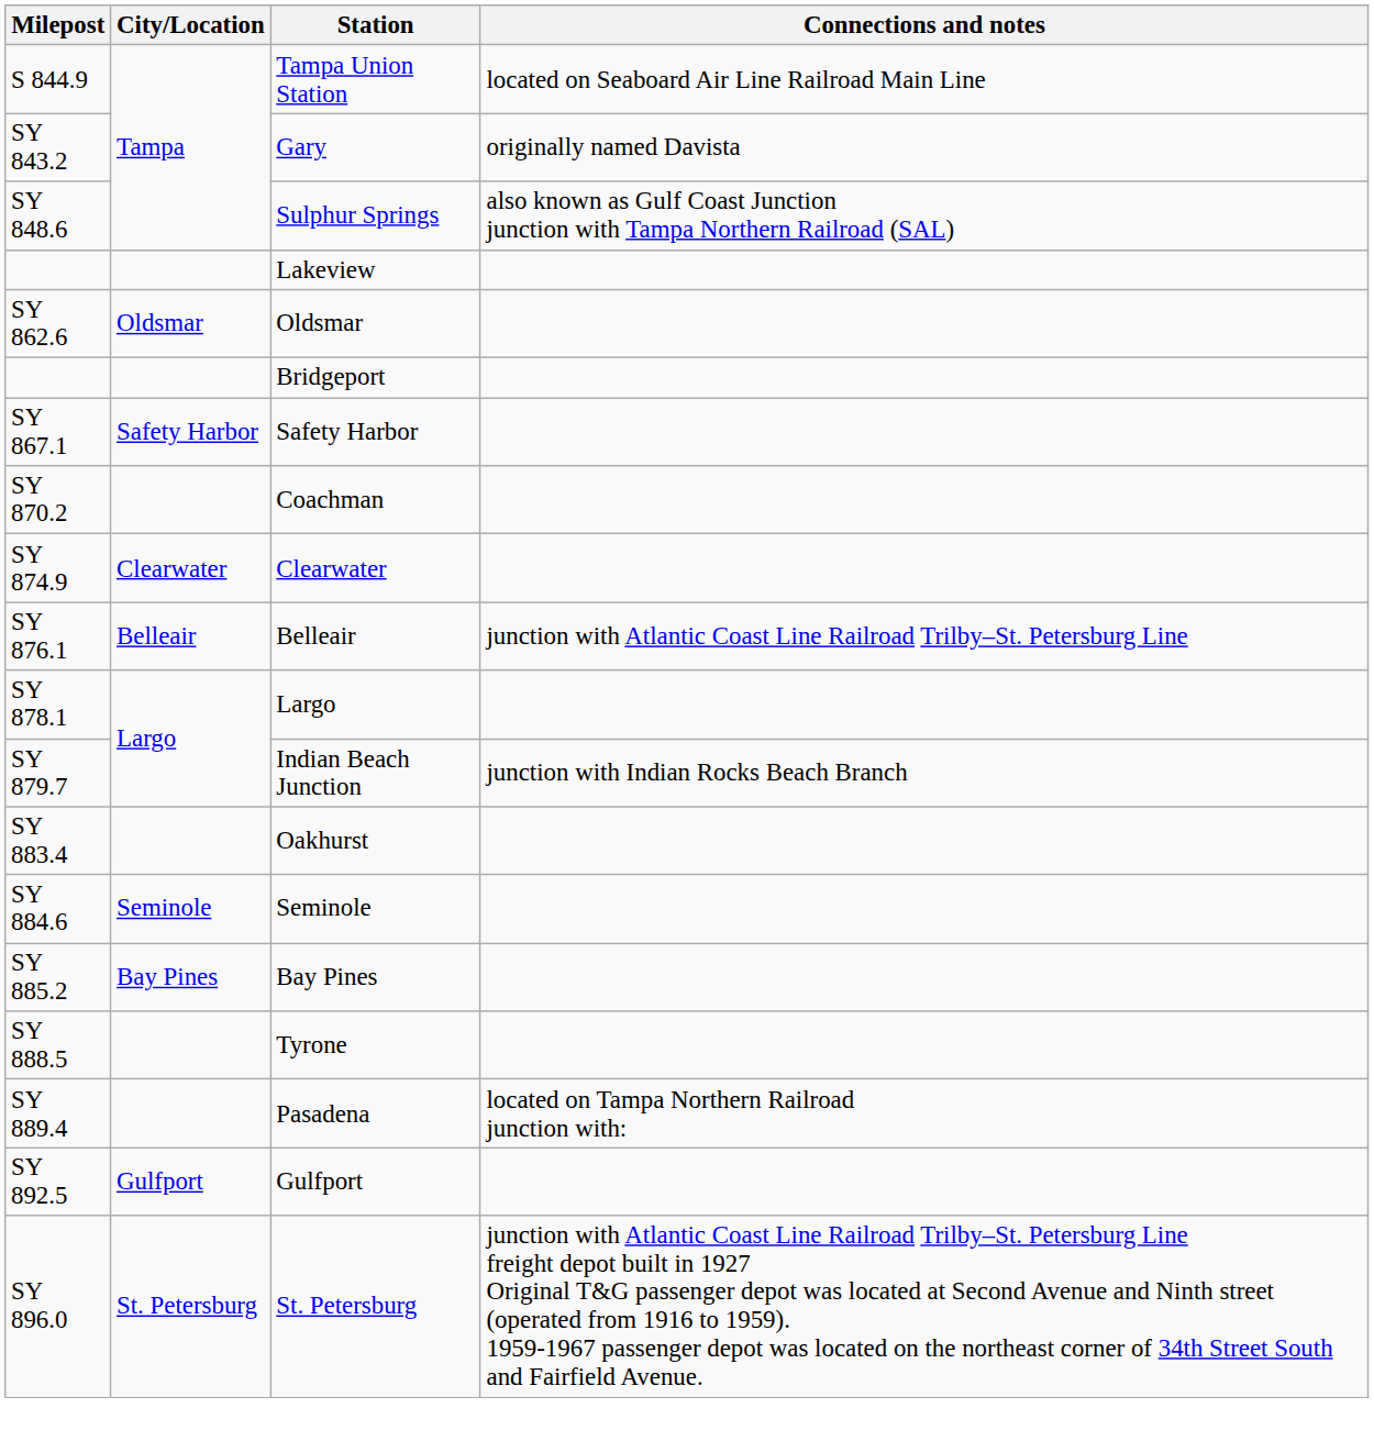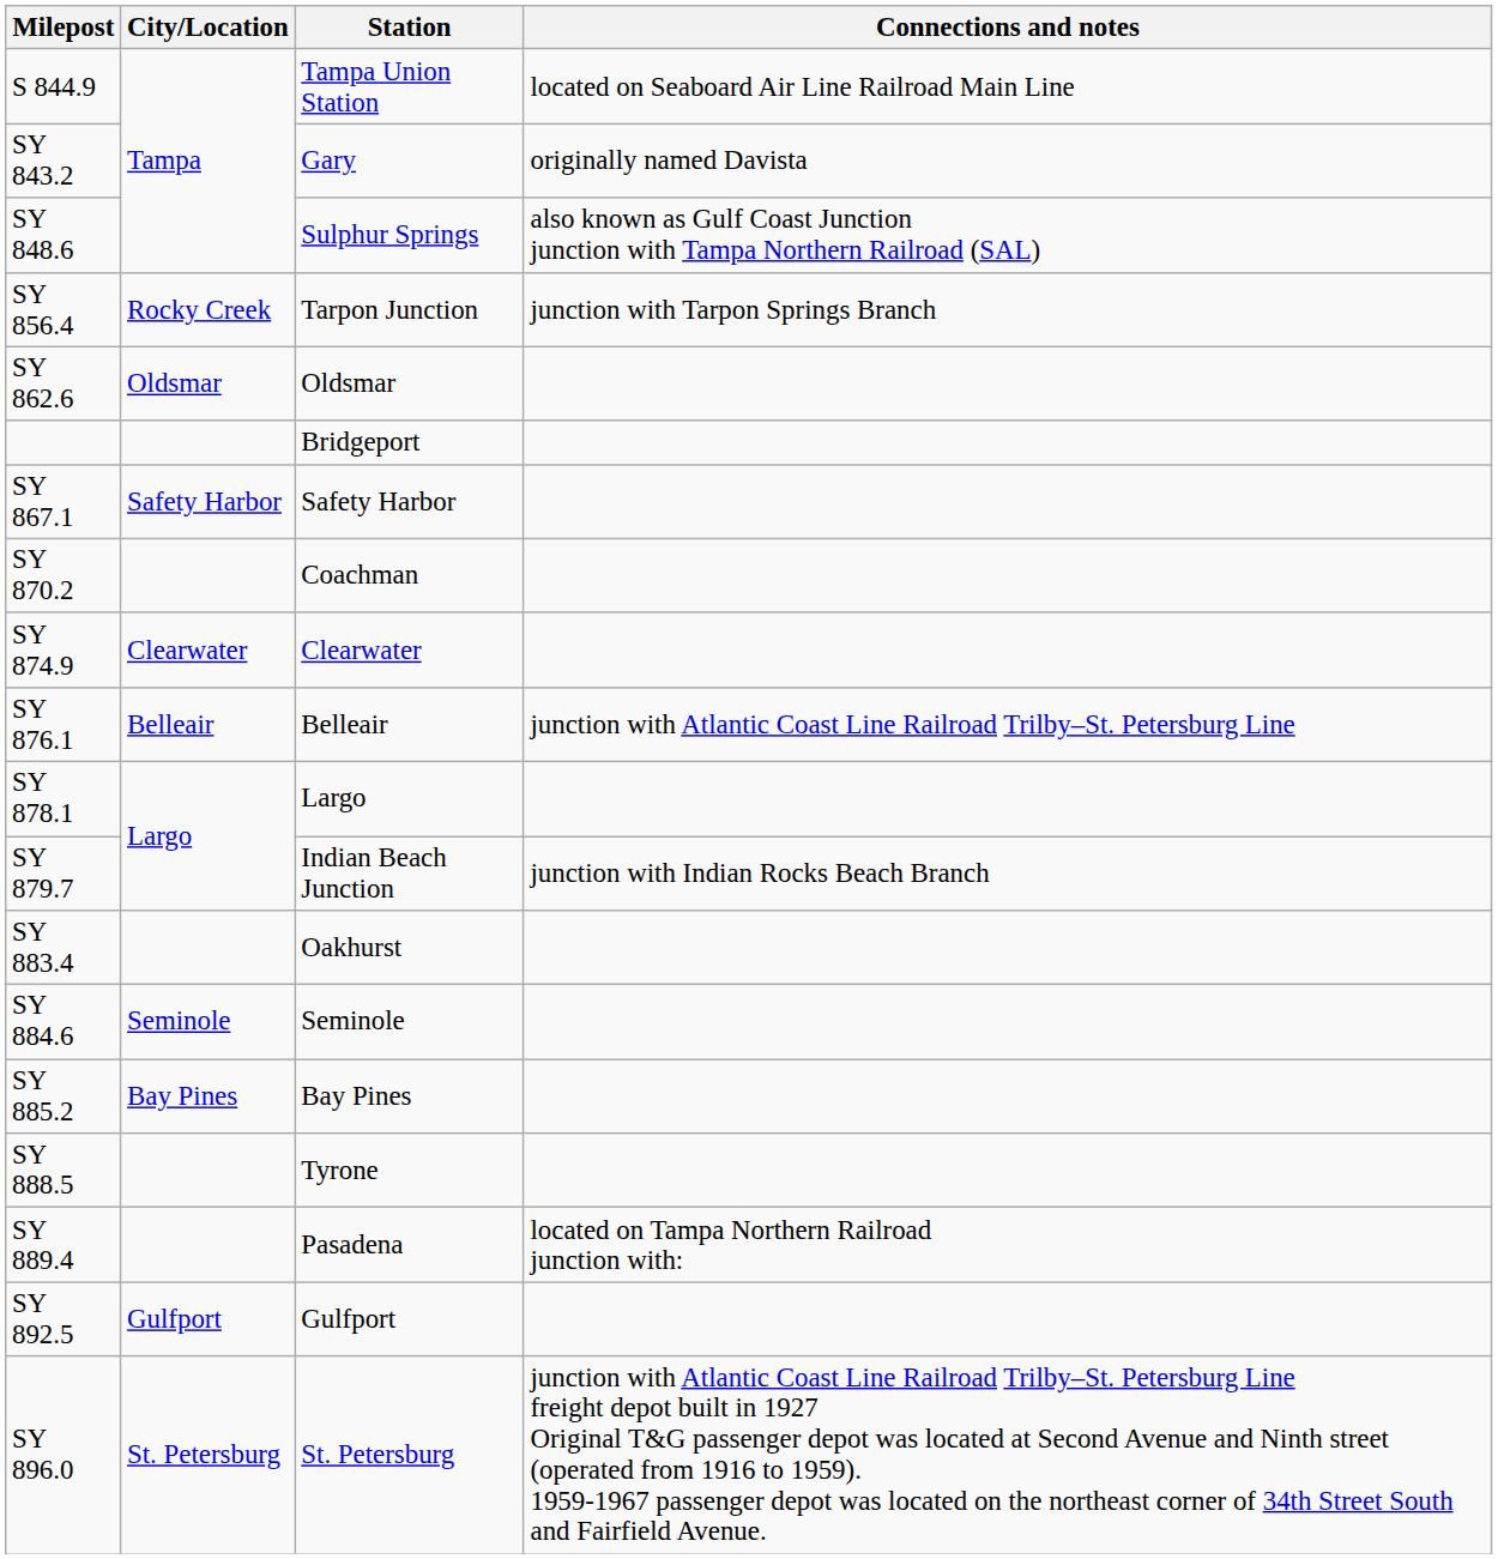- row: Lakeview
+ row: SY 856.4 | Rocky Creek | Tarpon Junction | junction with Tarpon Springs Branch
